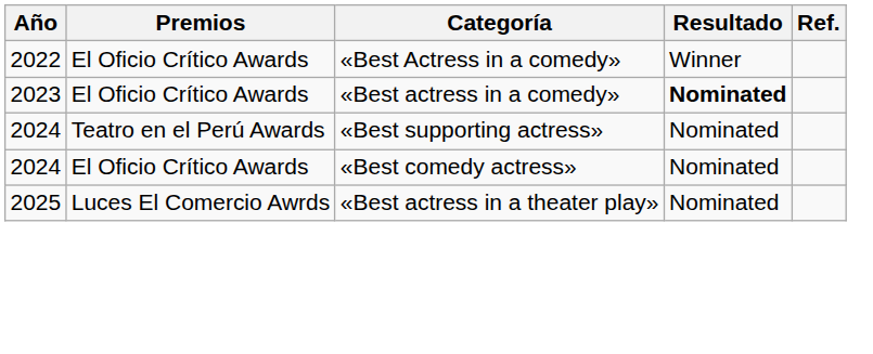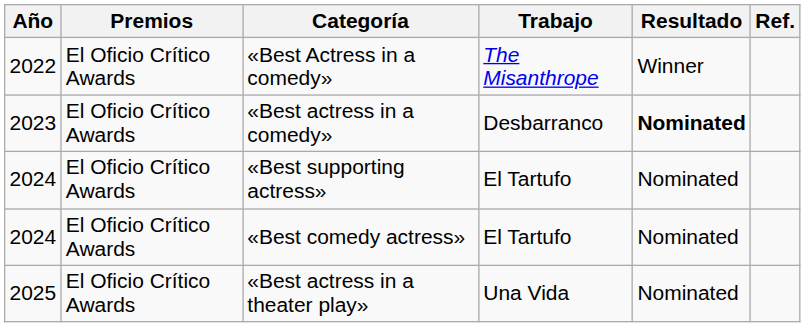+ column: Trabajo | The Misanthrope | Desbarranco | El Tartufo | El Tartufo | Una Vida
«Best supporting actress» | Premios: Teatro en el Perú Awards -> El Oficio Crítico Awards
«Best actress in a theater play» | Premios: Luces El Comercio Awrds -> El Oficio Crítico Awards
